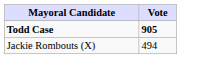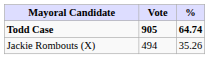+ column: % | 64.74 | 35.26
